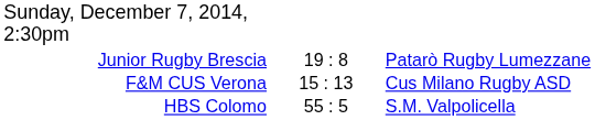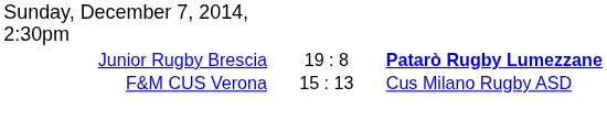Junior Rugby Brescia | column 3: normal -> bold
- row: HBS Colomo | 55 : 5 | S.M. Valpolicella
